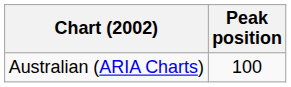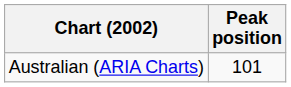Australian (ARIA Charts) | Peak position: 100 -> 101
